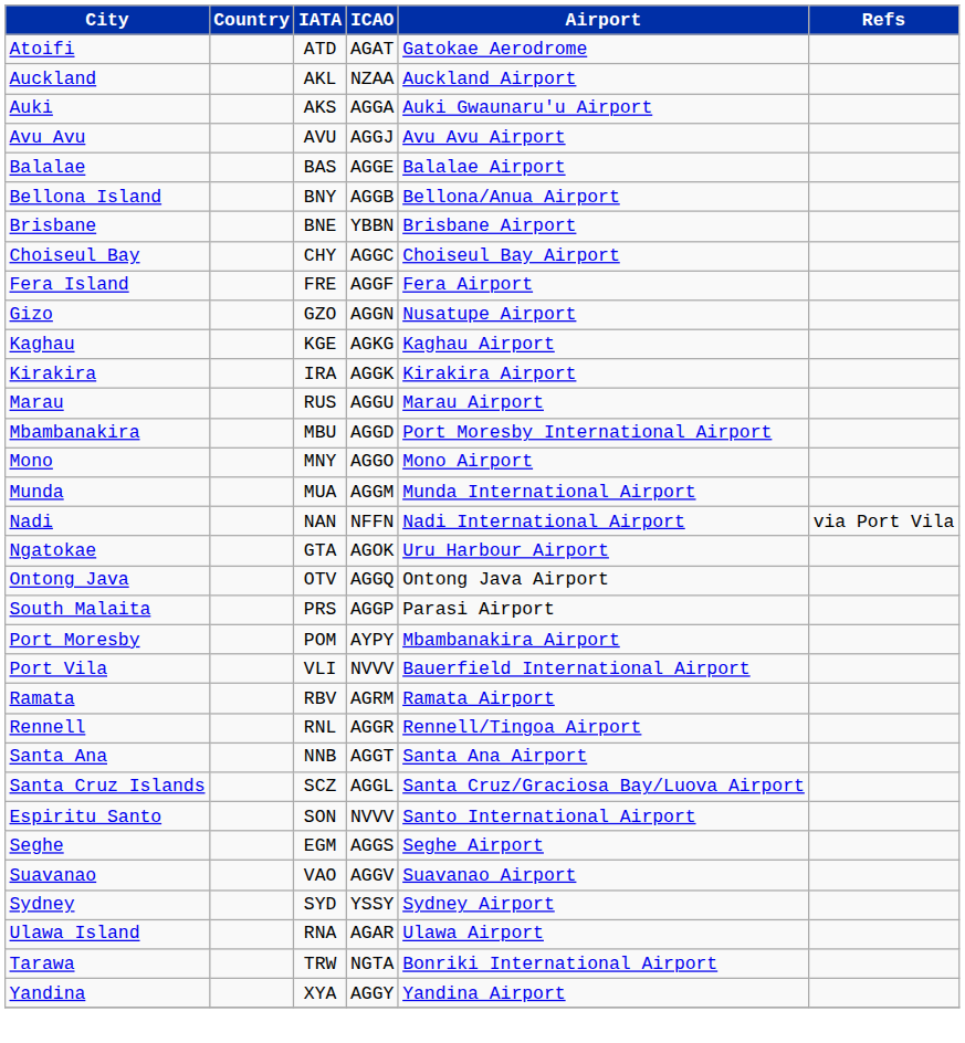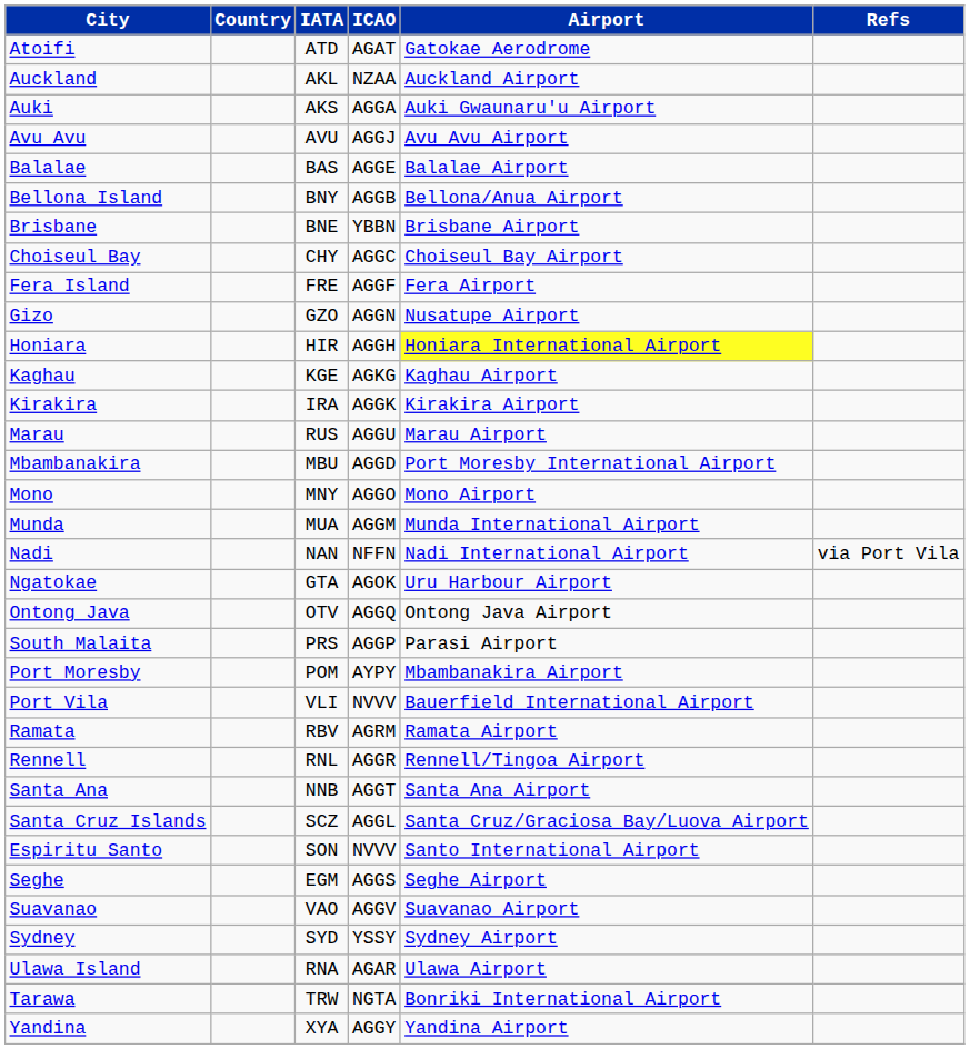+ row: Honiara | HIR | AGGH | Honiara International Airport
